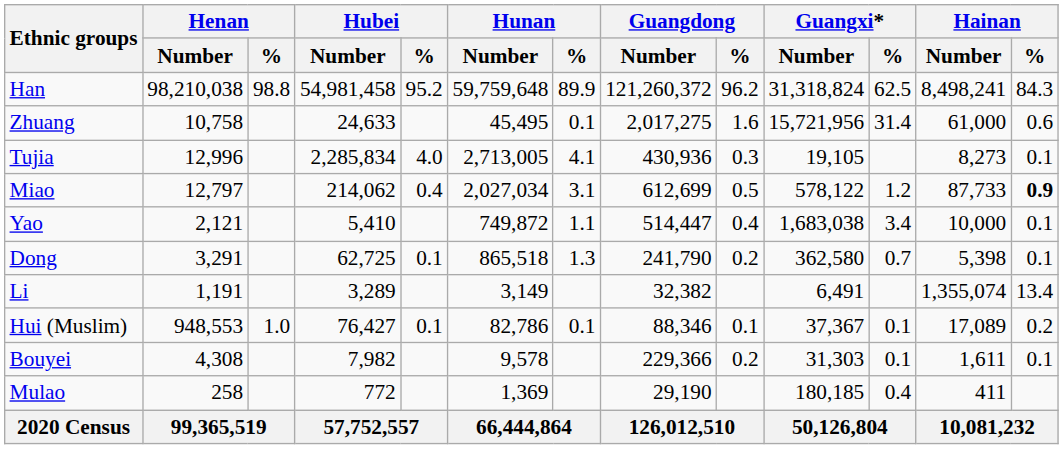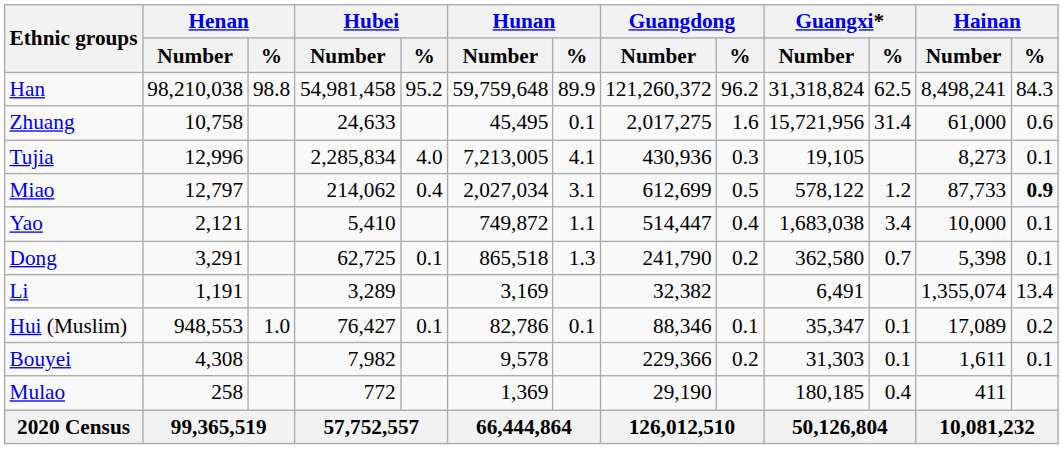Tujia | Hunan / Number: 2,713,005 -> 7,213,005
Li | Hunan / Number: 3,149 -> 3,169
Hui (Muslim) | Guangxi* / Number: 37,367 -> 35,347
